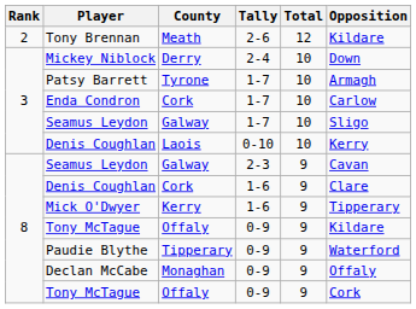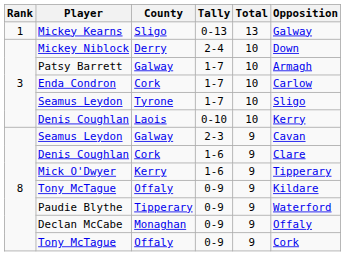+ row: 1 | Mickey Kearns | Sligo | 0-13 | 13 | Galway
- row: 2 | Tony Brennan | Meath | 2-6 | 12 | Kildare
Patsy Barrett | County: Tyrone -> Galway
Seamus Leydon / 1-7 | County: Galway -> Tyrone
